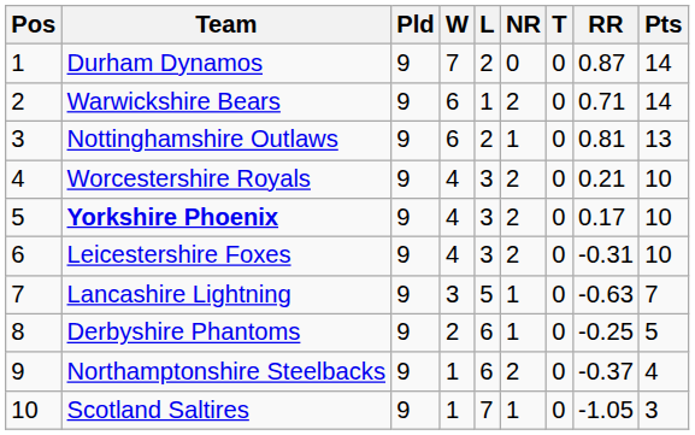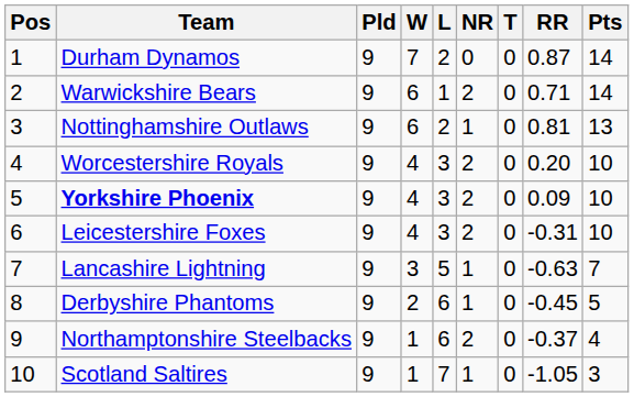Worcestershire Royals | RR: 0.21 -> 0.20
Yorkshire Phoenix | RR: 0.17 -> 0.09
Derbyshire Phantoms | RR: -0.25 -> -0.45
